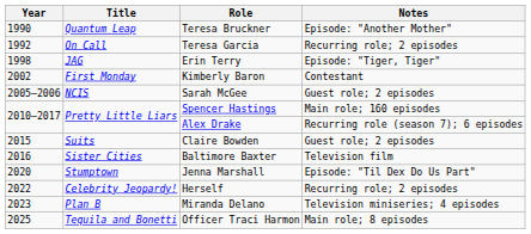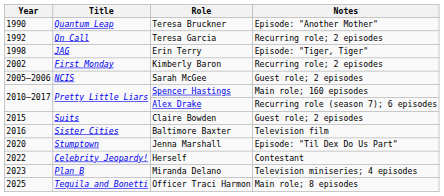Kimberly Baron | Notes: Contestant -> Recurring role; 2 episodes
Herself | Notes: Recurring role; 2 episodes -> Contestant
